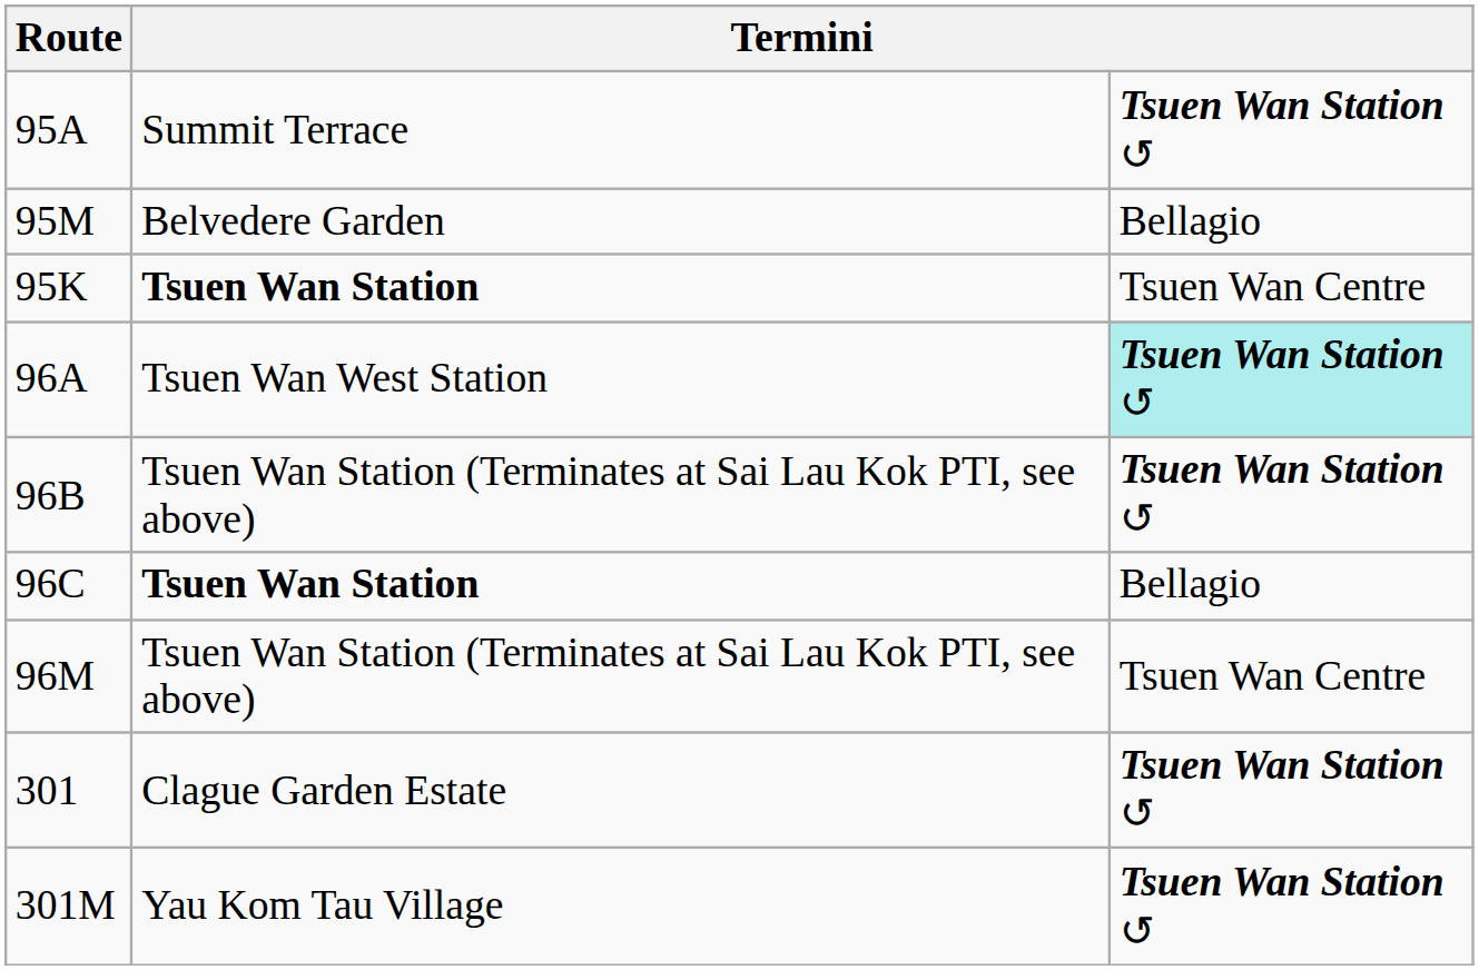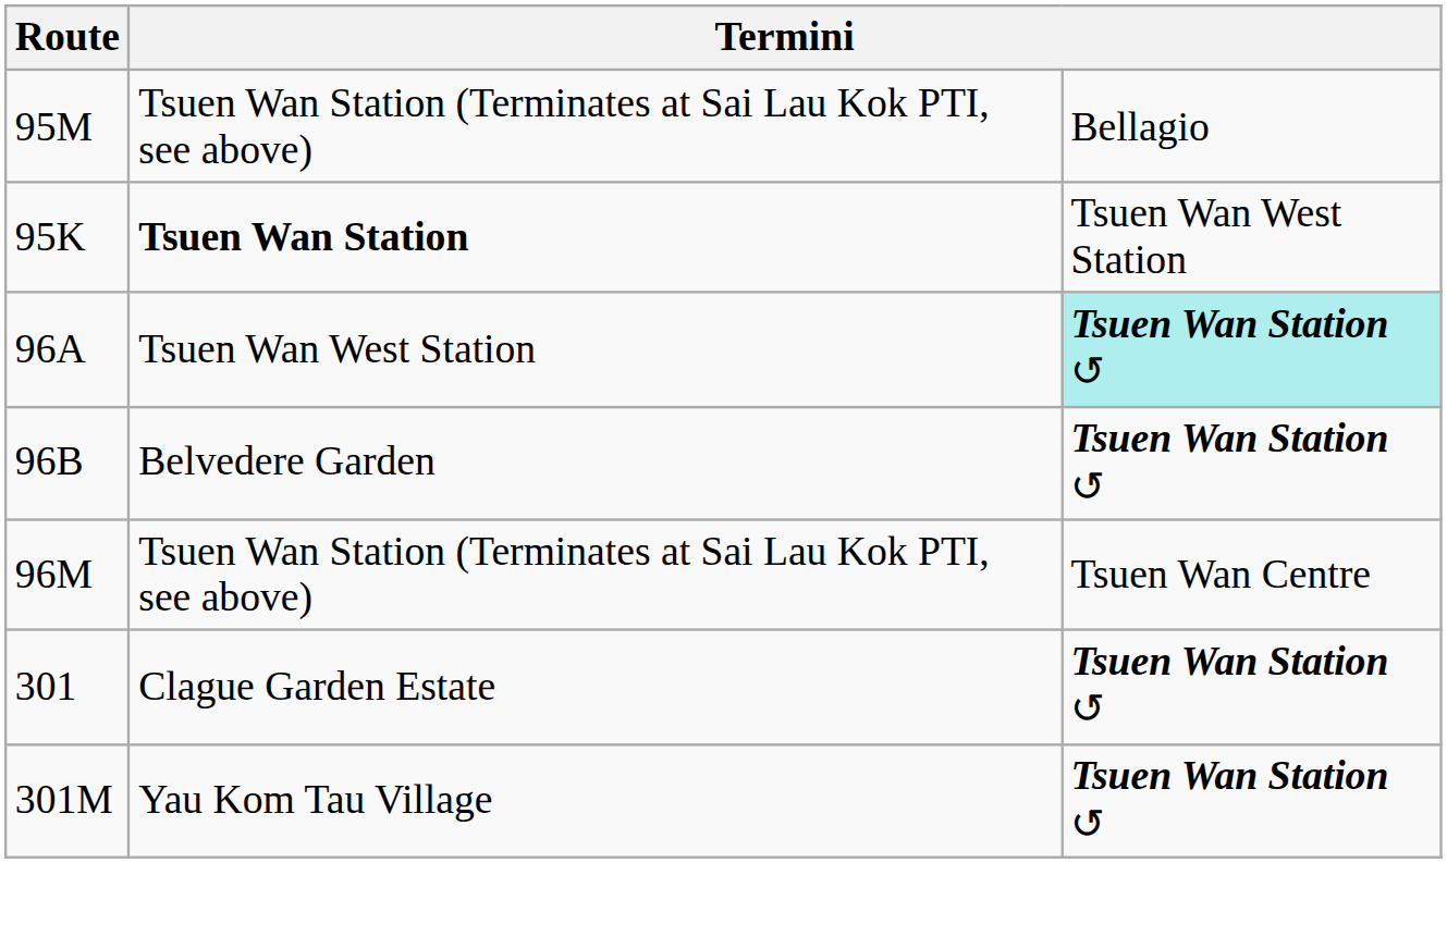- row: 95A | Summit Terrace | Tsuen Wan Station ↺
95M | column 2: Belvedere Garden -> Tsuen Wan Station (Terminates at Sai Lau Kok PTI, see above)
95K | column 3: Tsuen Wan Centre -> Tsuen Wan West Station
96B | column 2: Tsuen Wan Station (Terminates at Sai Lau Kok PTI, see above) -> Belvedere Garden
- row: 96C | Tsuen Wan Station | Bellagio
